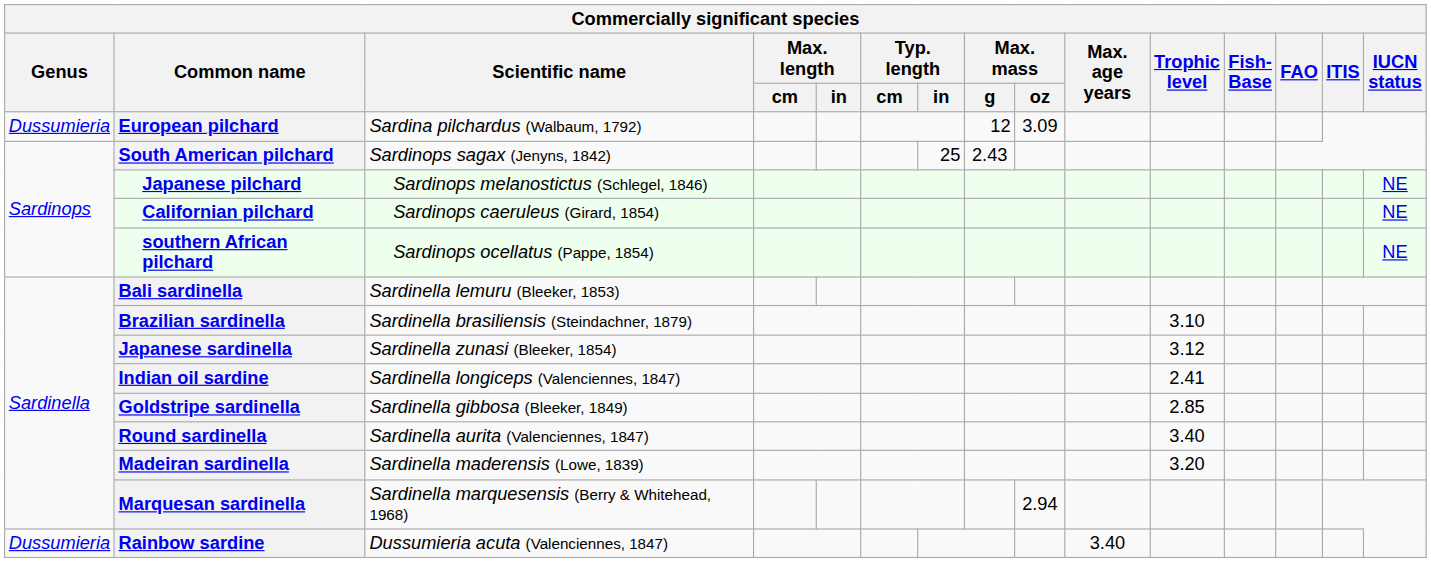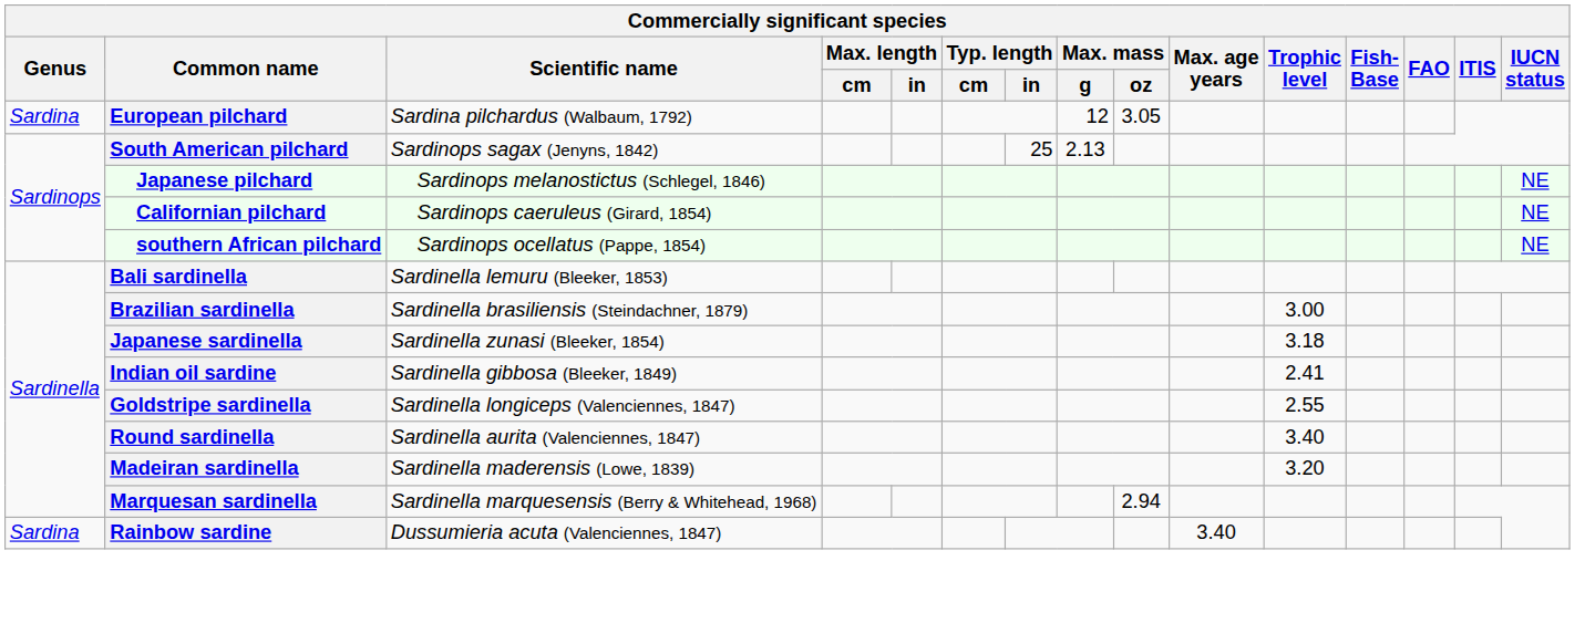European pilchard | Genus: Dussumieria -> Sardina
European pilchard | Max. mass / oz: 3.09 -> 3.05
South American pilchard | Max. mass / g: 2.43 -> 2.13
Brazilian sardinella | Trophic level: 3.10 -> 3.00
Japanese sardinella | Trophic level: 3.12 -> 3.18
Indian oil sardine | Scientific name: Sardinella longiceps (Valenciennes, 1847) -> Sardinella gibbosa (Bleeker, 1849)
Goldstripe sardinella | Scientific name: Sardinella gibbosa (Bleeker, 1849) -> Sardinella longiceps (Valenciennes, 1847)
Goldstripe sardinella | Trophic level: 2.85 -> 2.55
Rainbow sardine | Genus: Dussumieria -> Sardina
